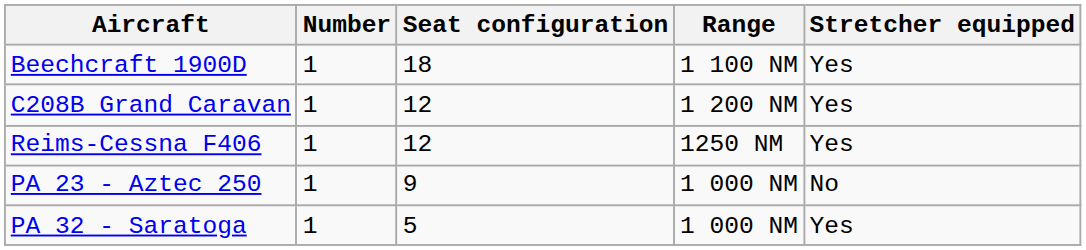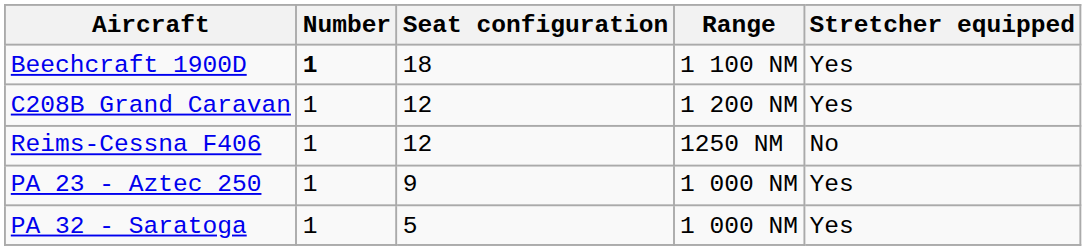Beechcraft 1900D | Number: normal -> bold
Reims-Cessna F406 | Stretcher equipped: Yes -> No
PA 23 - Aztec 250 | Stretcher equipped: No -> Yes
